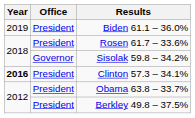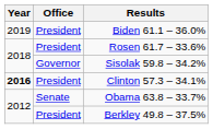Obama 63.8 – 33.7% | Office: President -> Senate
